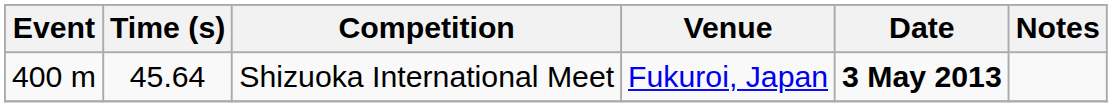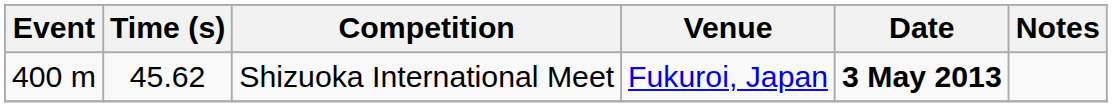Shizuoka International Meet | Time (s): 45.64 -> 45.62
